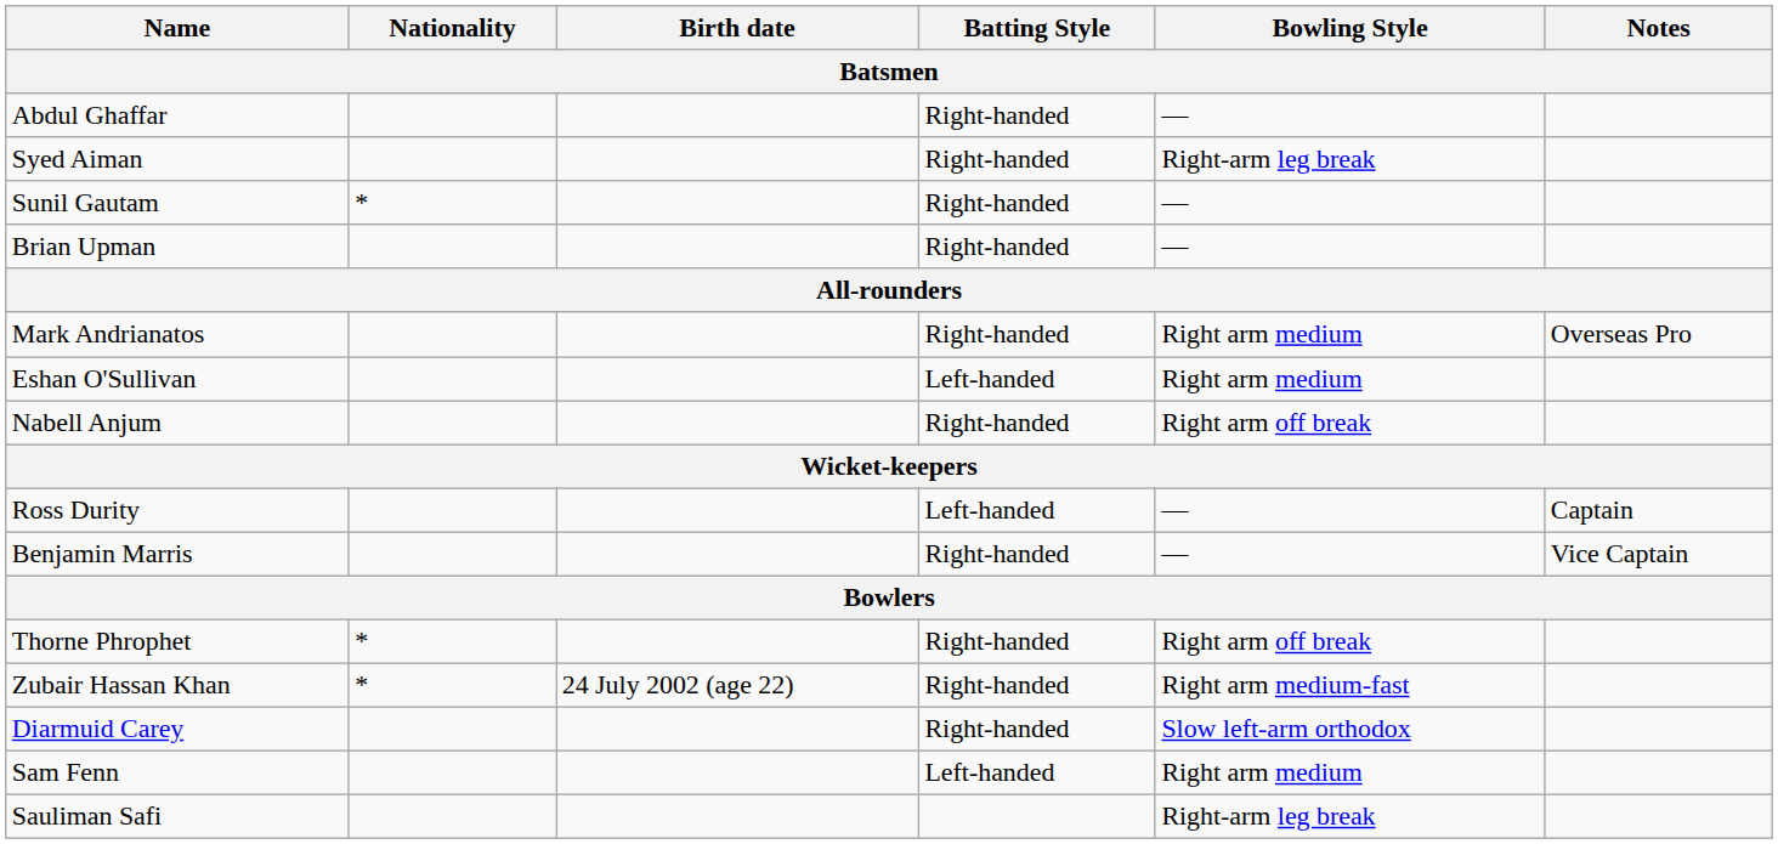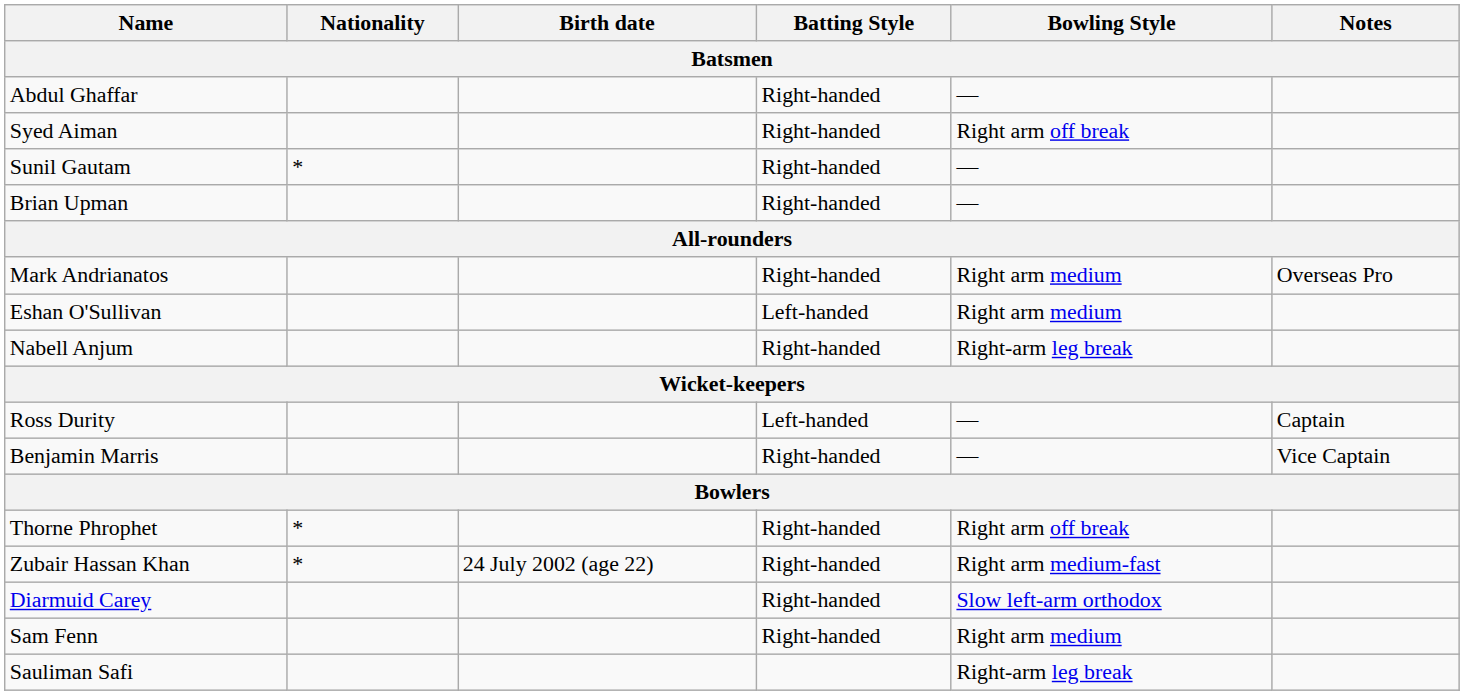Syed Aiman | Bowling Style: Right-arm leg break -> Right arm off break
Nabell Anjum | Bowling Style: Right arm off break -> Right-arm leg break
Sam Fenn | Batting Style: Left-handed -> Right-handed
